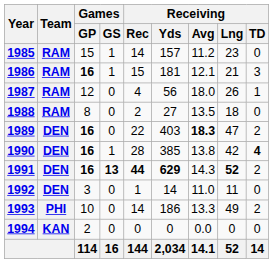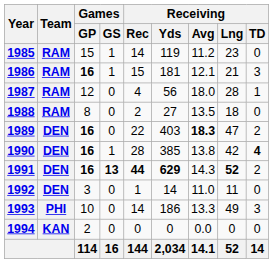1985 | Receiving / Yds: 157 -> 119
1987 | Receiving / Lng: 26 -> 28
1993 | Receiving / TD: 2 -> 3
